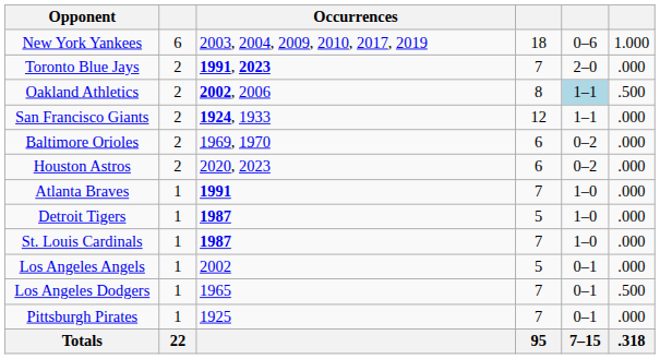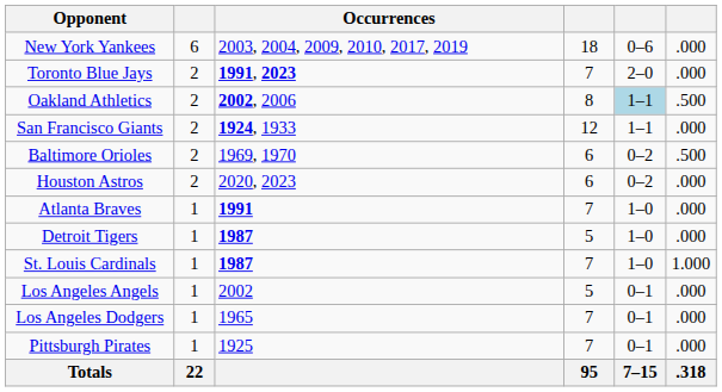New York Yankees | column 6: 1.000 -> .000
Baltimore Orioles | column 6: .000 -> .500
St. Louis Cardinals | column 6: .000 -> 1.000
Los Angeles Dodgers | column 6: .500 -> .000
